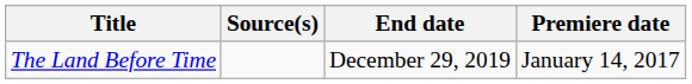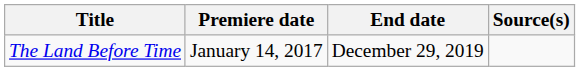columns swapped: Premiere date <-> Source(s)
